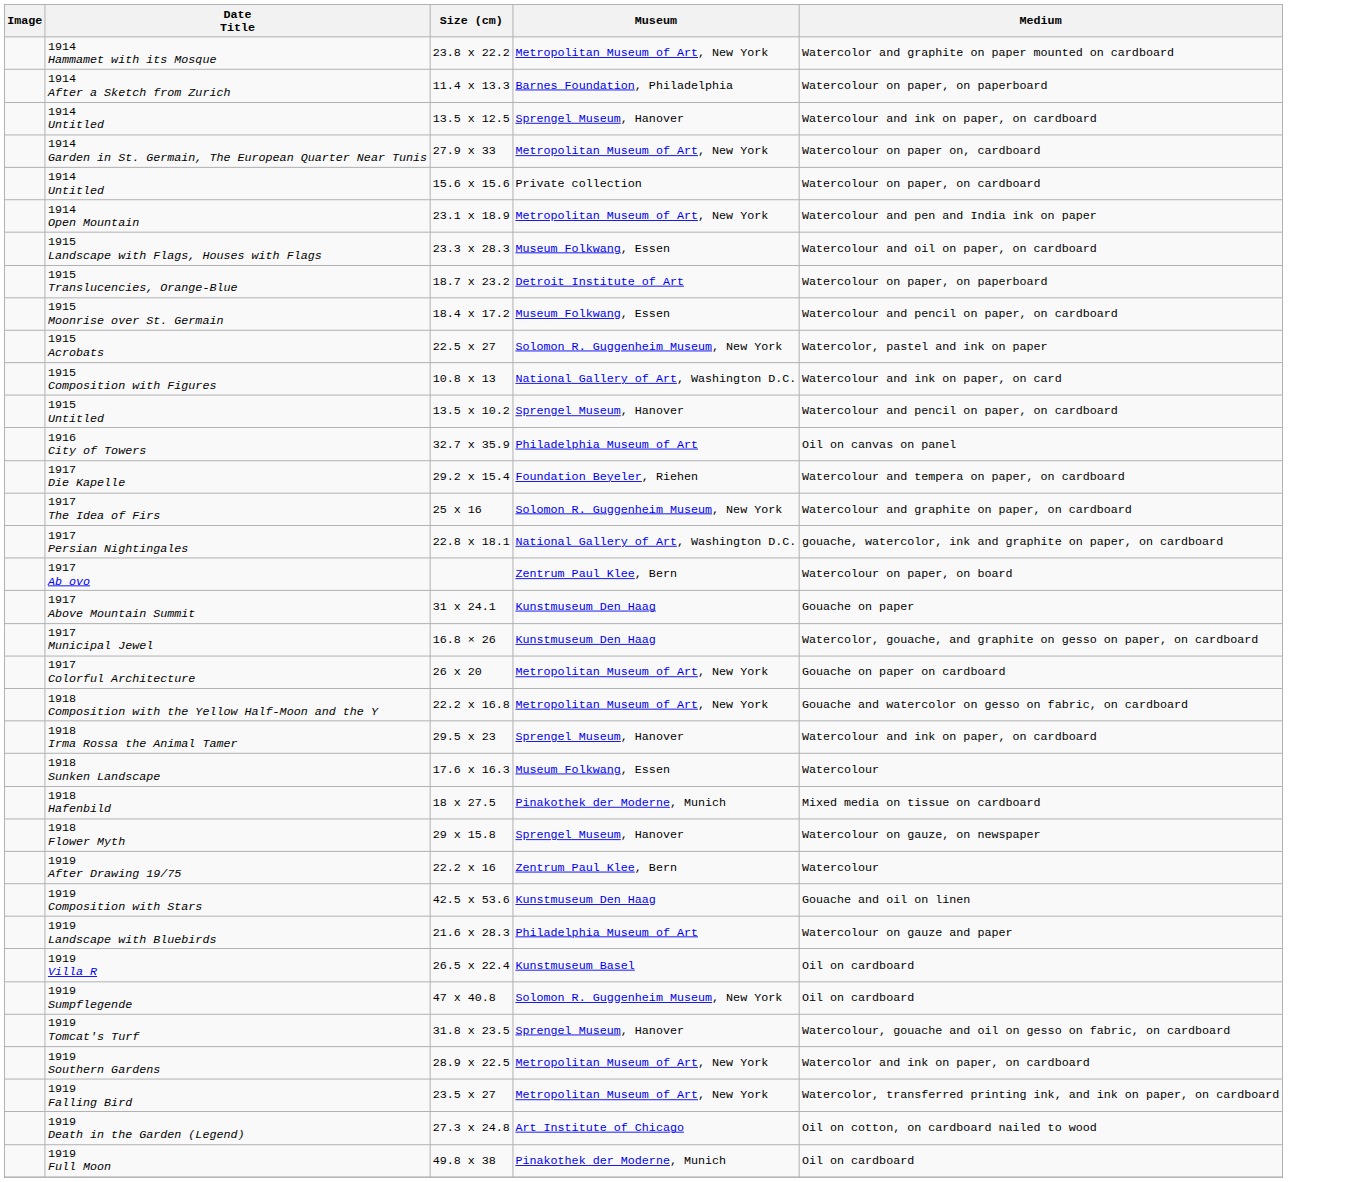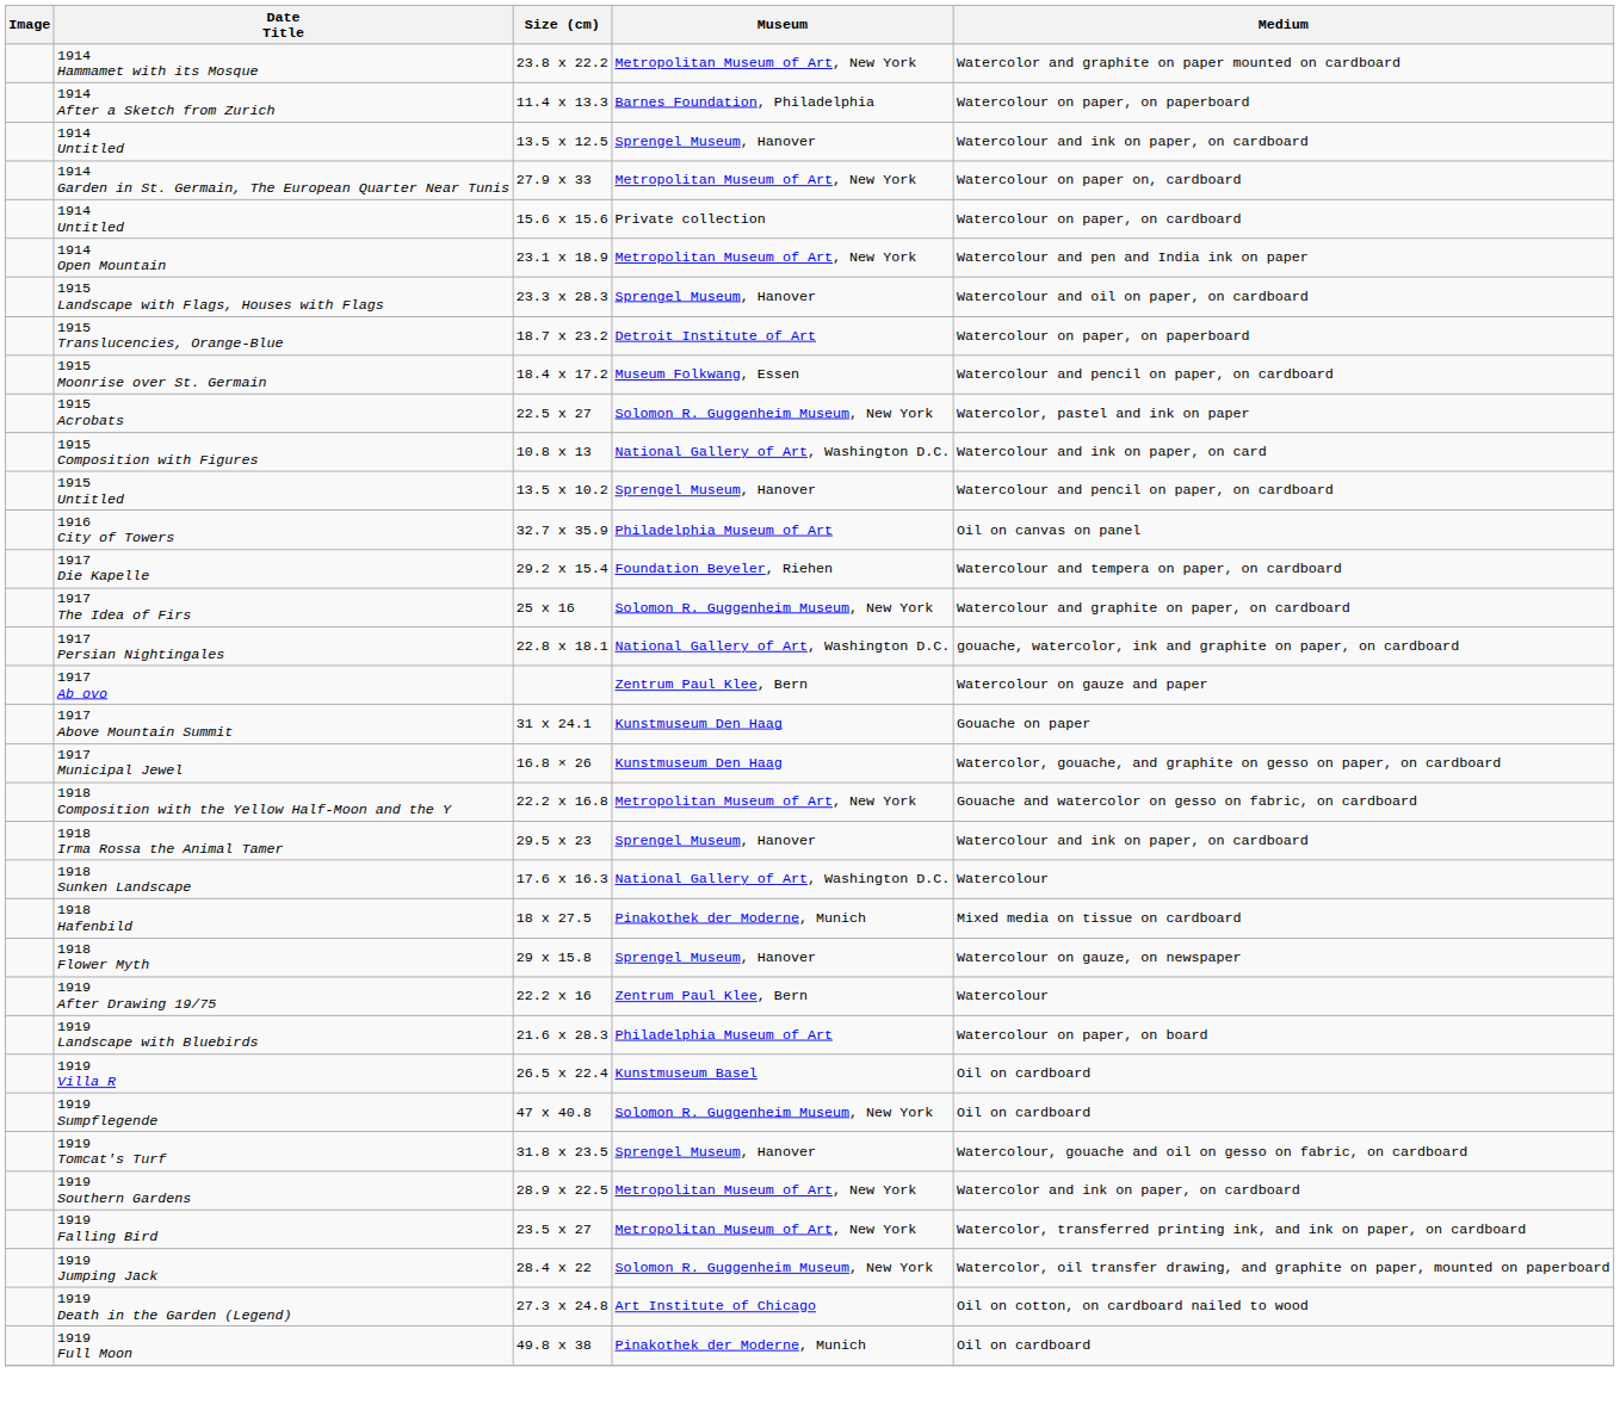1915 Landscape with Flags, Houses with Flags | Museum: Museum Folkwang, Essen -> Sprengel Museum, Hanover
1917 Ab ovo | Medium: Watercolour on paper, on board -> Watercolour on gauze and paper
- row: 1917 Colorful Architecture | 26 x 20 | Metropolitan Museum of Art, New York | Gouache on paper on cardboard
1918 Sunken Landscape | Museum: Museum Folkwang, Essen -> National Gallery of Art, Washington D.C.
- row: 1919 Composition with Stars | 42.5 x 53.6 | Kunstmuseum Den Haag | Gouache and oil on linen
1919 Landscape with Bluebirds | Medium: Watercolour on gauze and paper -> Watercolour on paper, on board
+ row: 1919 Jumping Jack | 28.4 x 22 | Solomon R. Guggenheim Museum, New York | Watercolor, oil transfer drawing, and graphite on paper, mounted on paperboard
